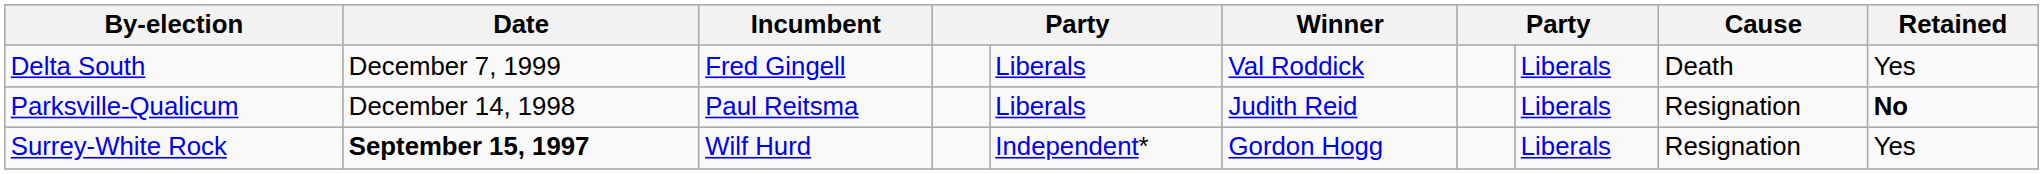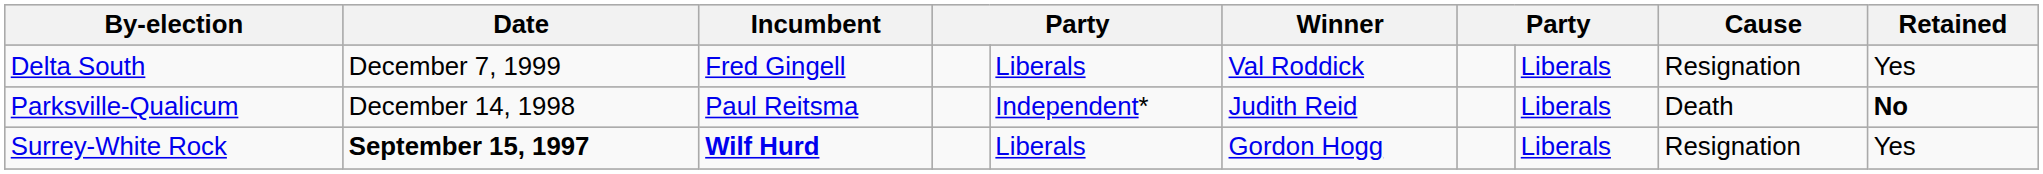Delta South | Cause: Death -> Resignation
Parksville-Qualicum | column 5: Liberals -> Independent*
Parksville-Qualicum | Cause: Resignation -> Death
Surrey-White Rock | Incumbent: normal -> bold
Surrey-White Rock | column 5: Independent* -> Liberals
